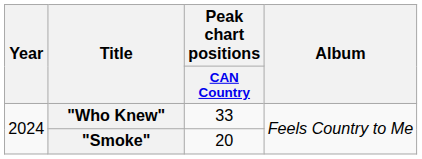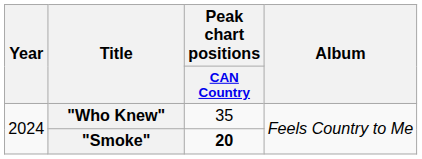"Who Knew" | Peak chart positions / CAN Country: 33 -> 35
"Smoke" | Peak chart positions / CAN Country: normal -> bold
